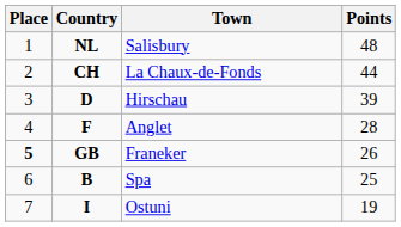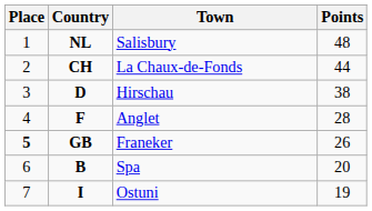Hirschau | Points: 39 -> 38
Spa | Points: 25 -> 20
